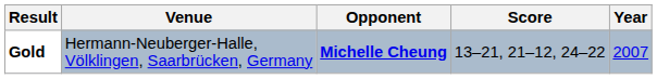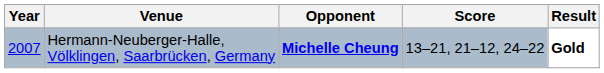columns swapped: Year <-> Result
